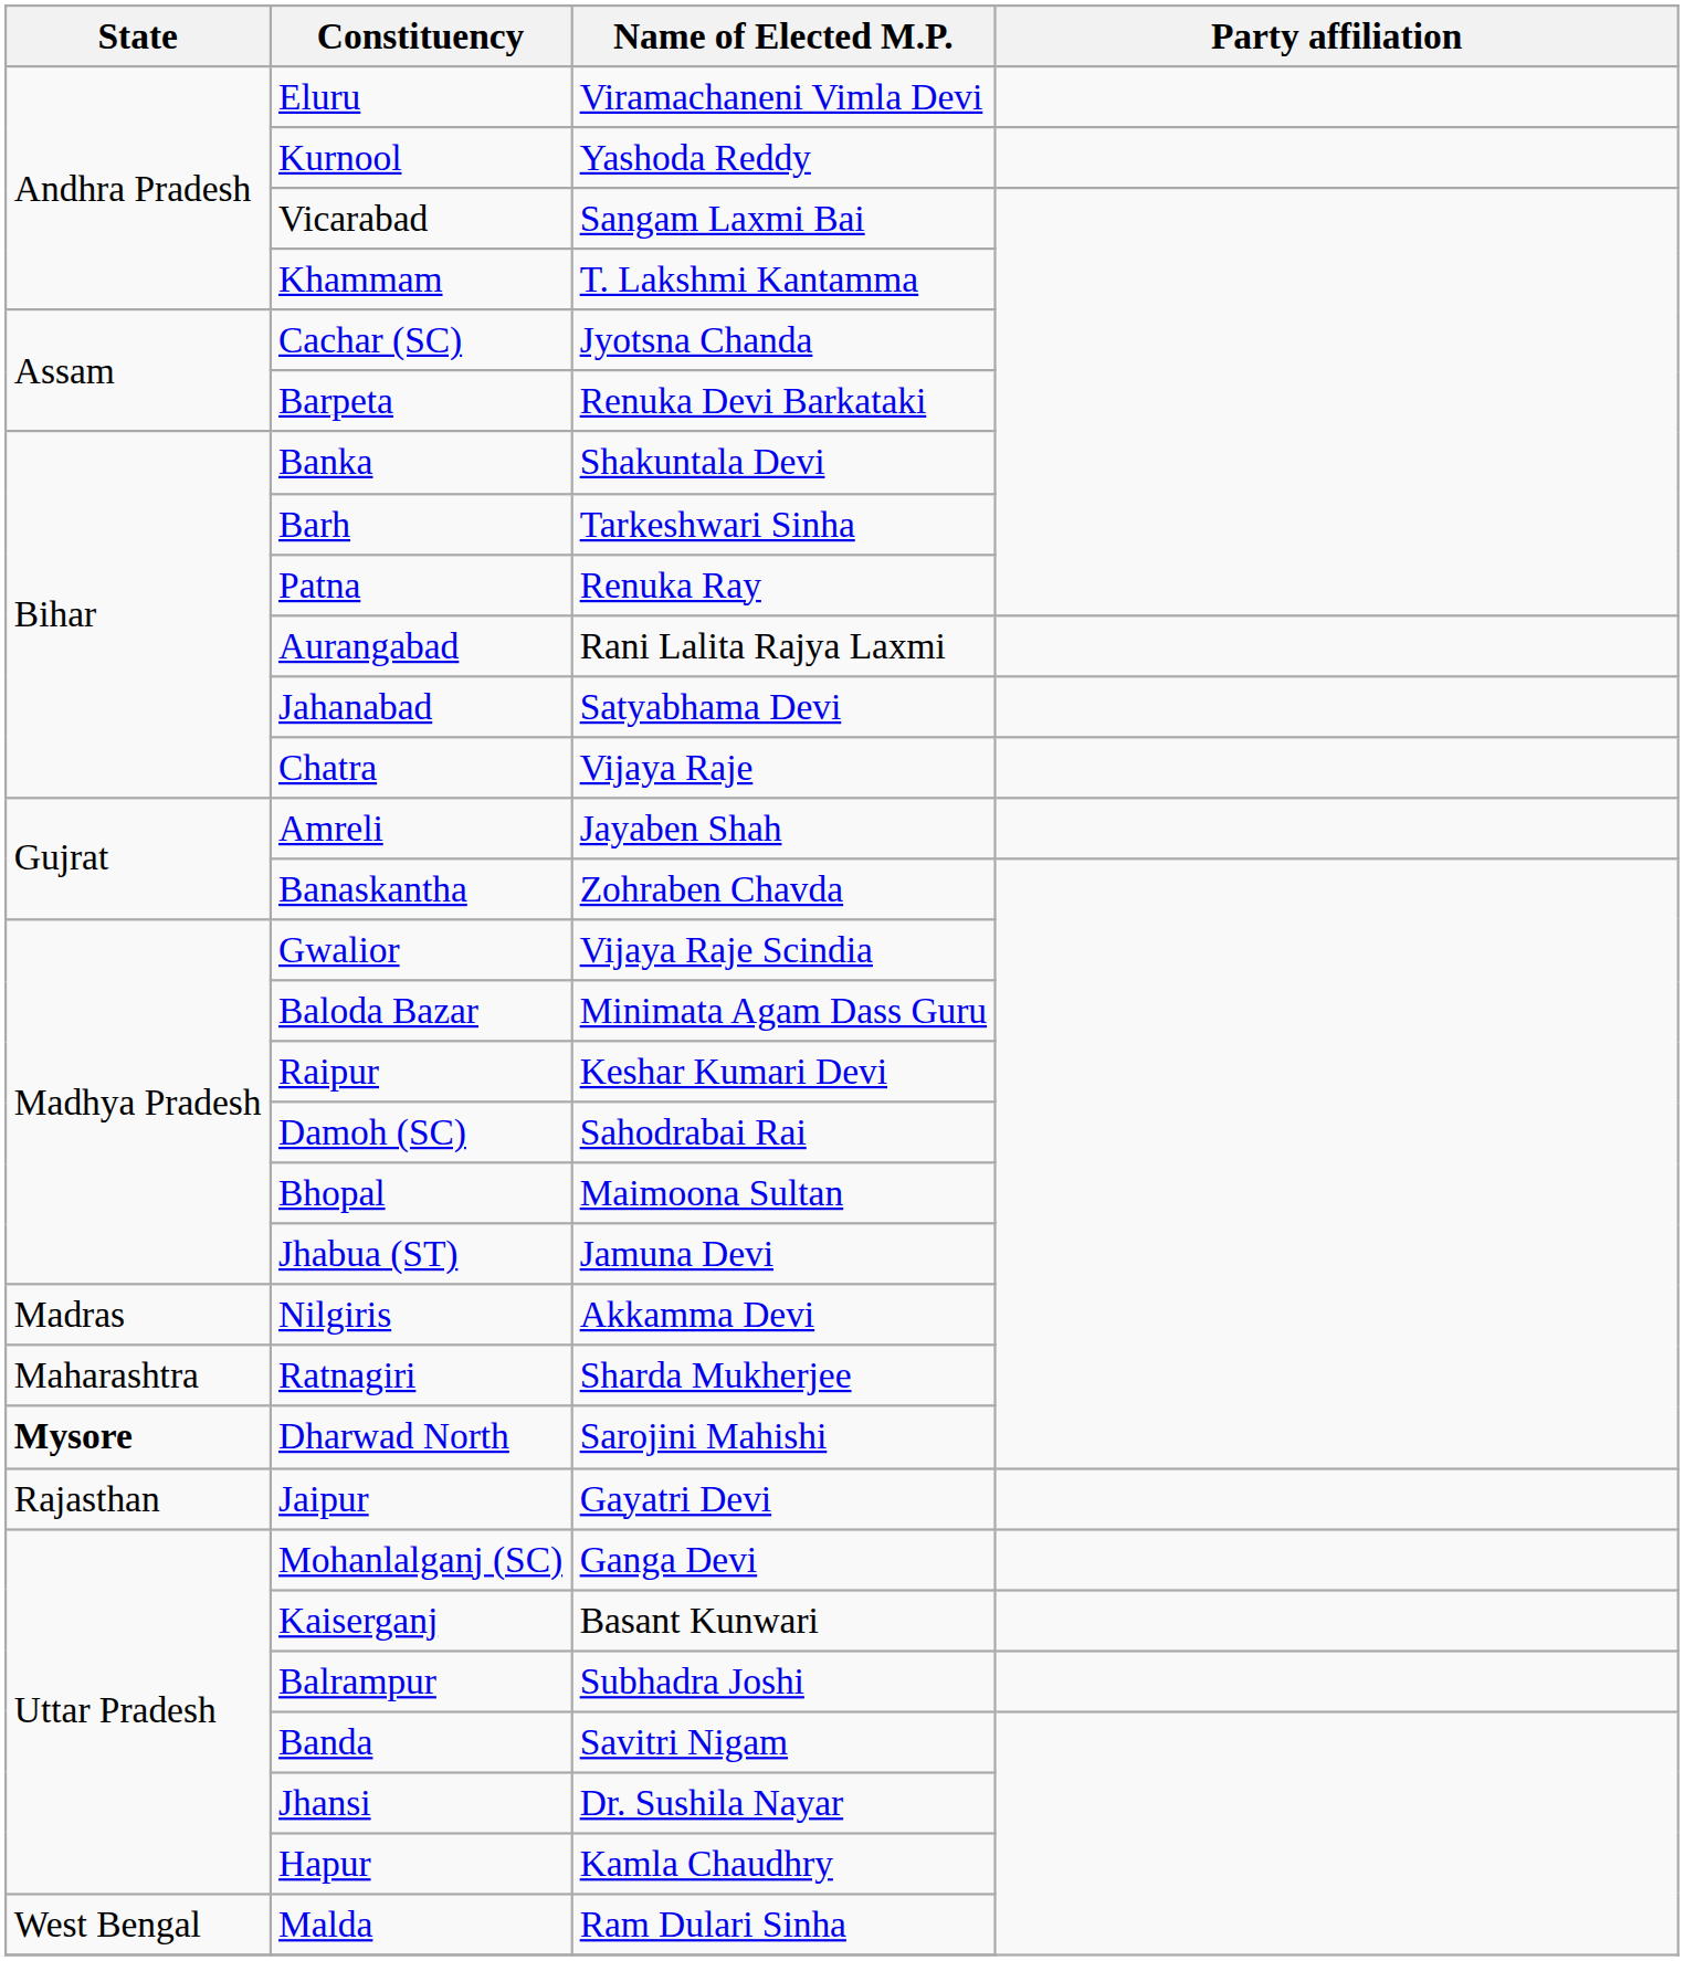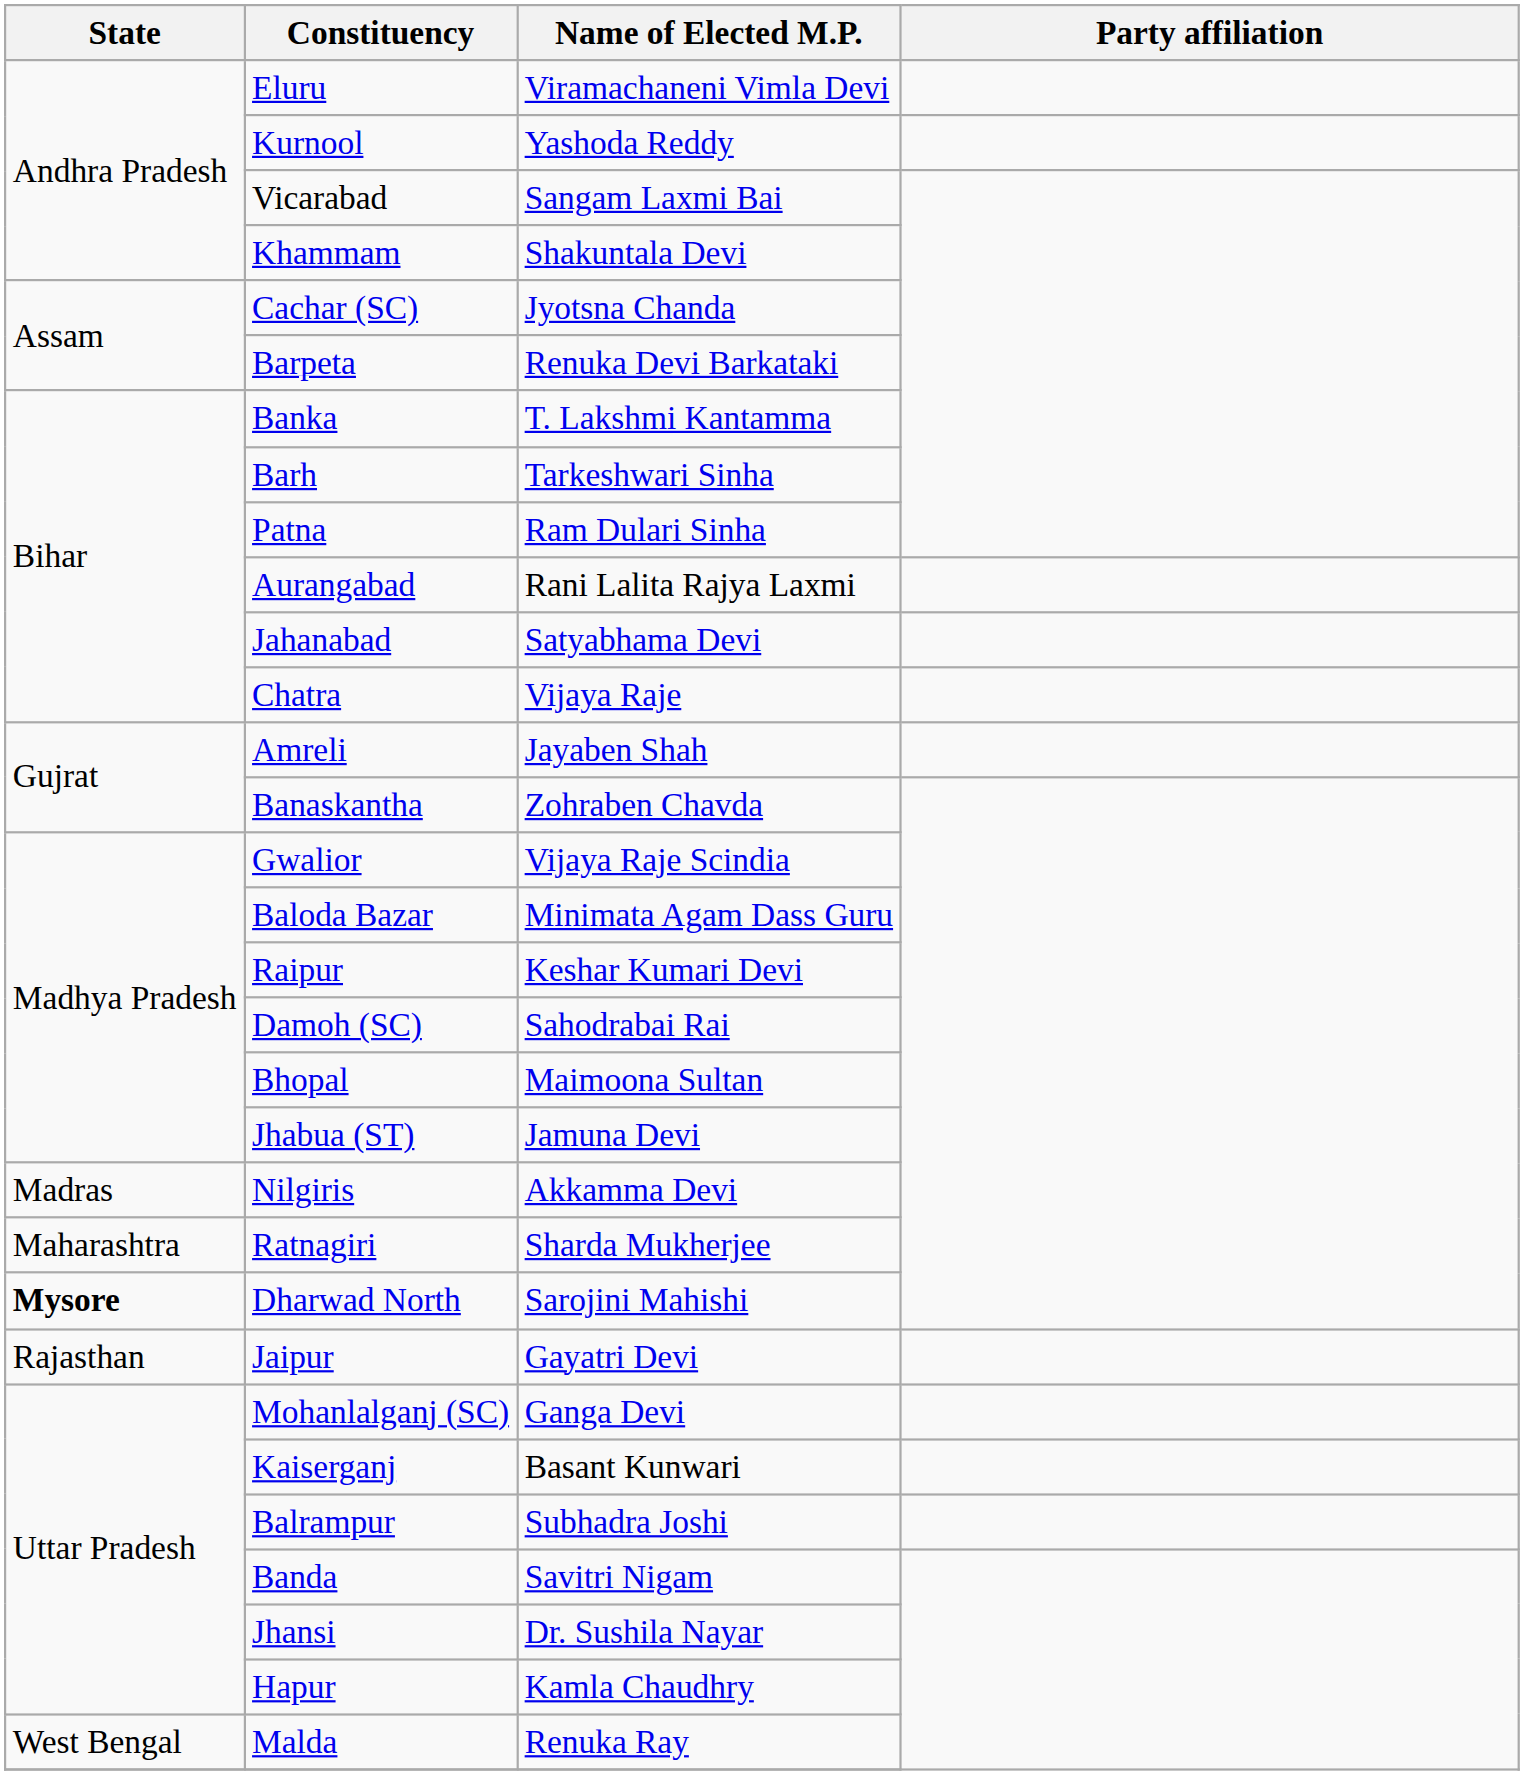Khammam | Name of Elected M.P.: T. Lakshmi Kantamma -> Shakuntala Devi
Banka | Name of Elected M.P.: Shakuntala Devi -> T. Lakshmi Kantamma
Patna | Name of Elected M.P.: Renuka Ray -> Ram Dulari Sinha
Malda | Name of Elected M.P.: Ram Dulari Sinha -> Renuka Ray
